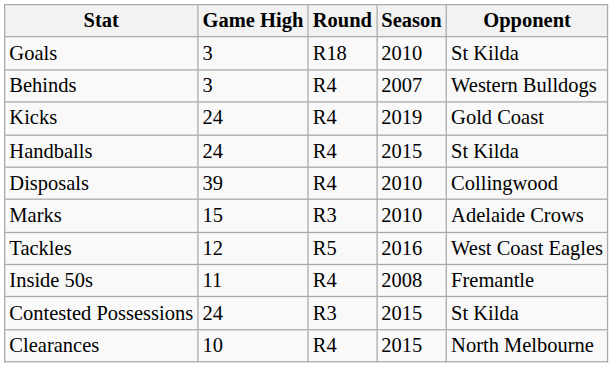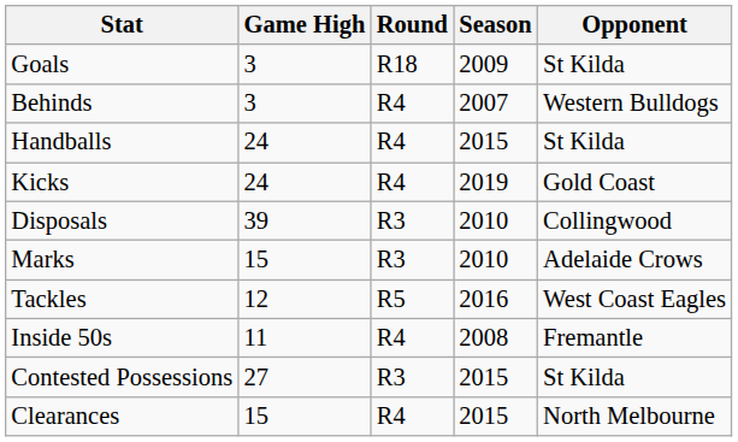Goals | Season: 2010 -> 2009
rows swapped: Kicks <-> Handballs
Disposals | Round: R4 -> R3
Contested Possessions | Game High: 24 -> 27
Clearances | Game High: 10 -> 15
